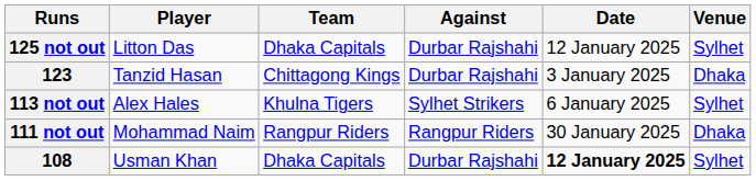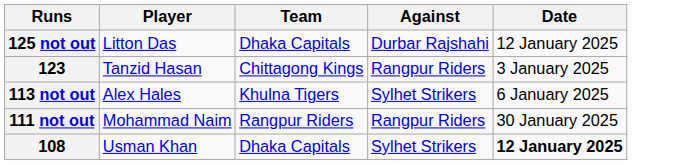- column: Venue | Sylhet | Dhaka | Sylhet | Dhaka | Sylhet
123 | Against: Durbar Rajshahi -> Rangpur Riders
108 | Against: Durbar Rajshahi -> Sylhet Strikers
